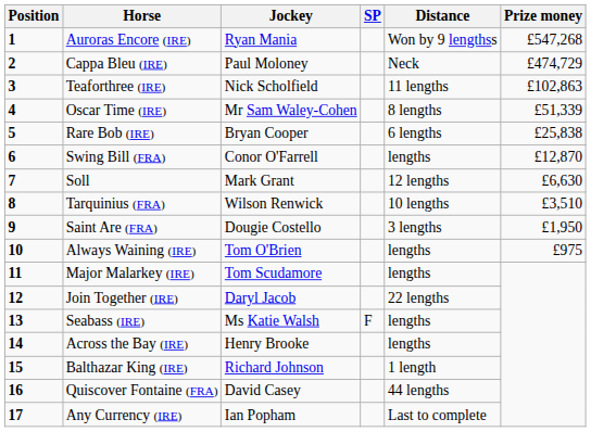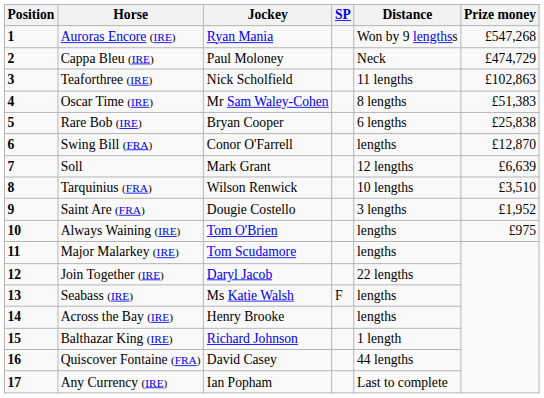Oscar Time (IRE) | Prize money: £51,339 -> £51,383
Soll | Prize money: £6,630 -> £6,639
Saint Are (FRA) | Prize money: £1,950 -> £1,952
